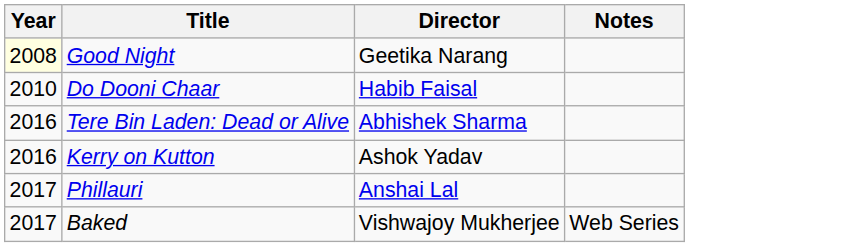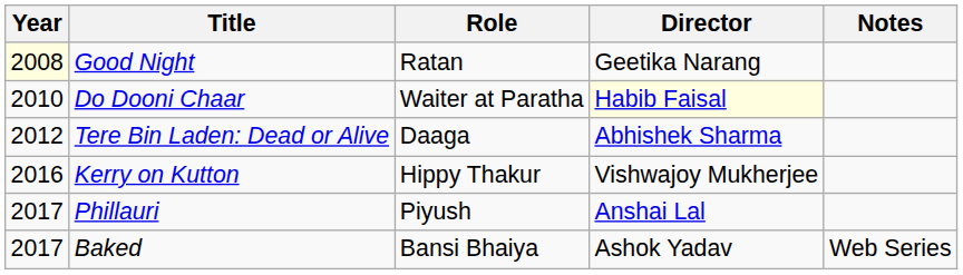+ column: Role | Ratan | Waiter at Paratha | Daaga | Hippy Thakur | Piyush | Bansi Bhaiya
Do Dooni Chaar | Director: no background -> lightyellow background
Tere Bin Laden: Dead or Alive | Year: 2016 -> 2012
Kerry on Kutton | Director: Ashok Yadav -> Vishwajoy Mukherjee
Baked | Director: Vishwajoy Mukherjee -> Ashok Yadav
